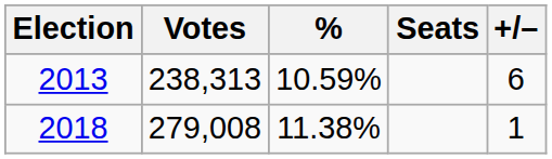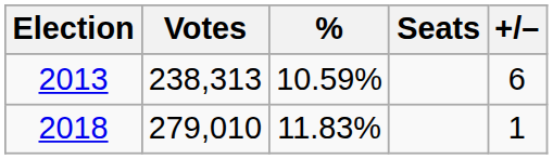2018 | Votes: 279,008 -> 279,010
2018 | %: 11.38% -> 11.83%
